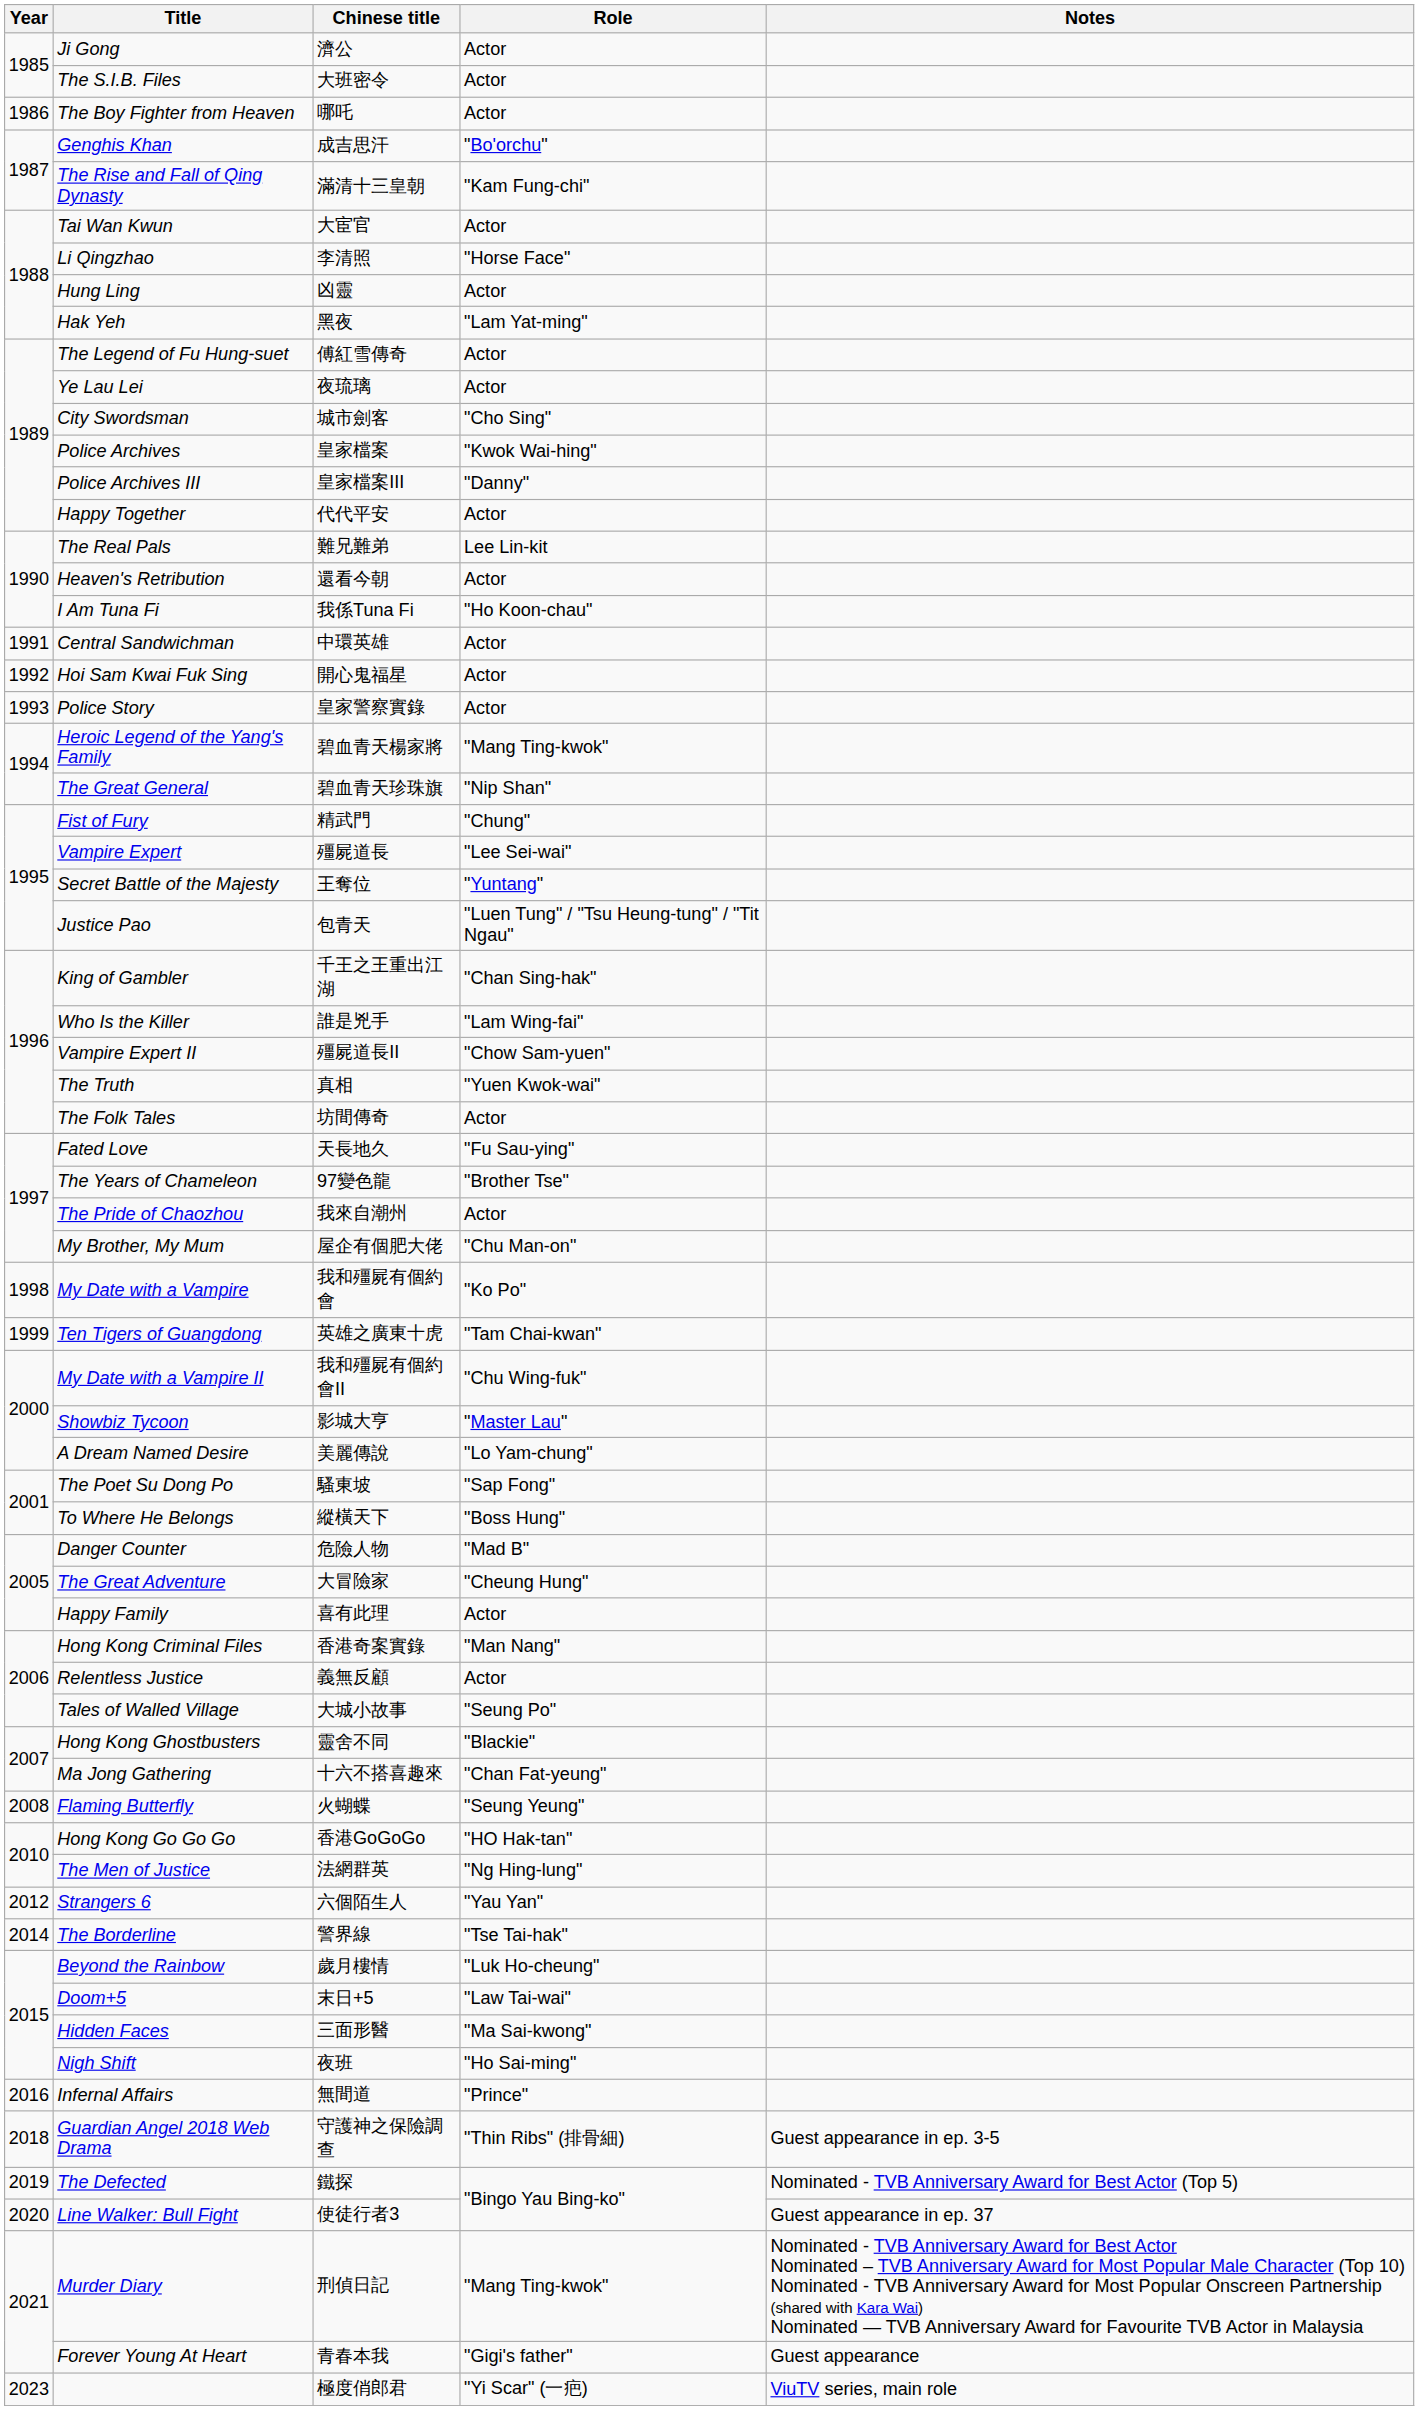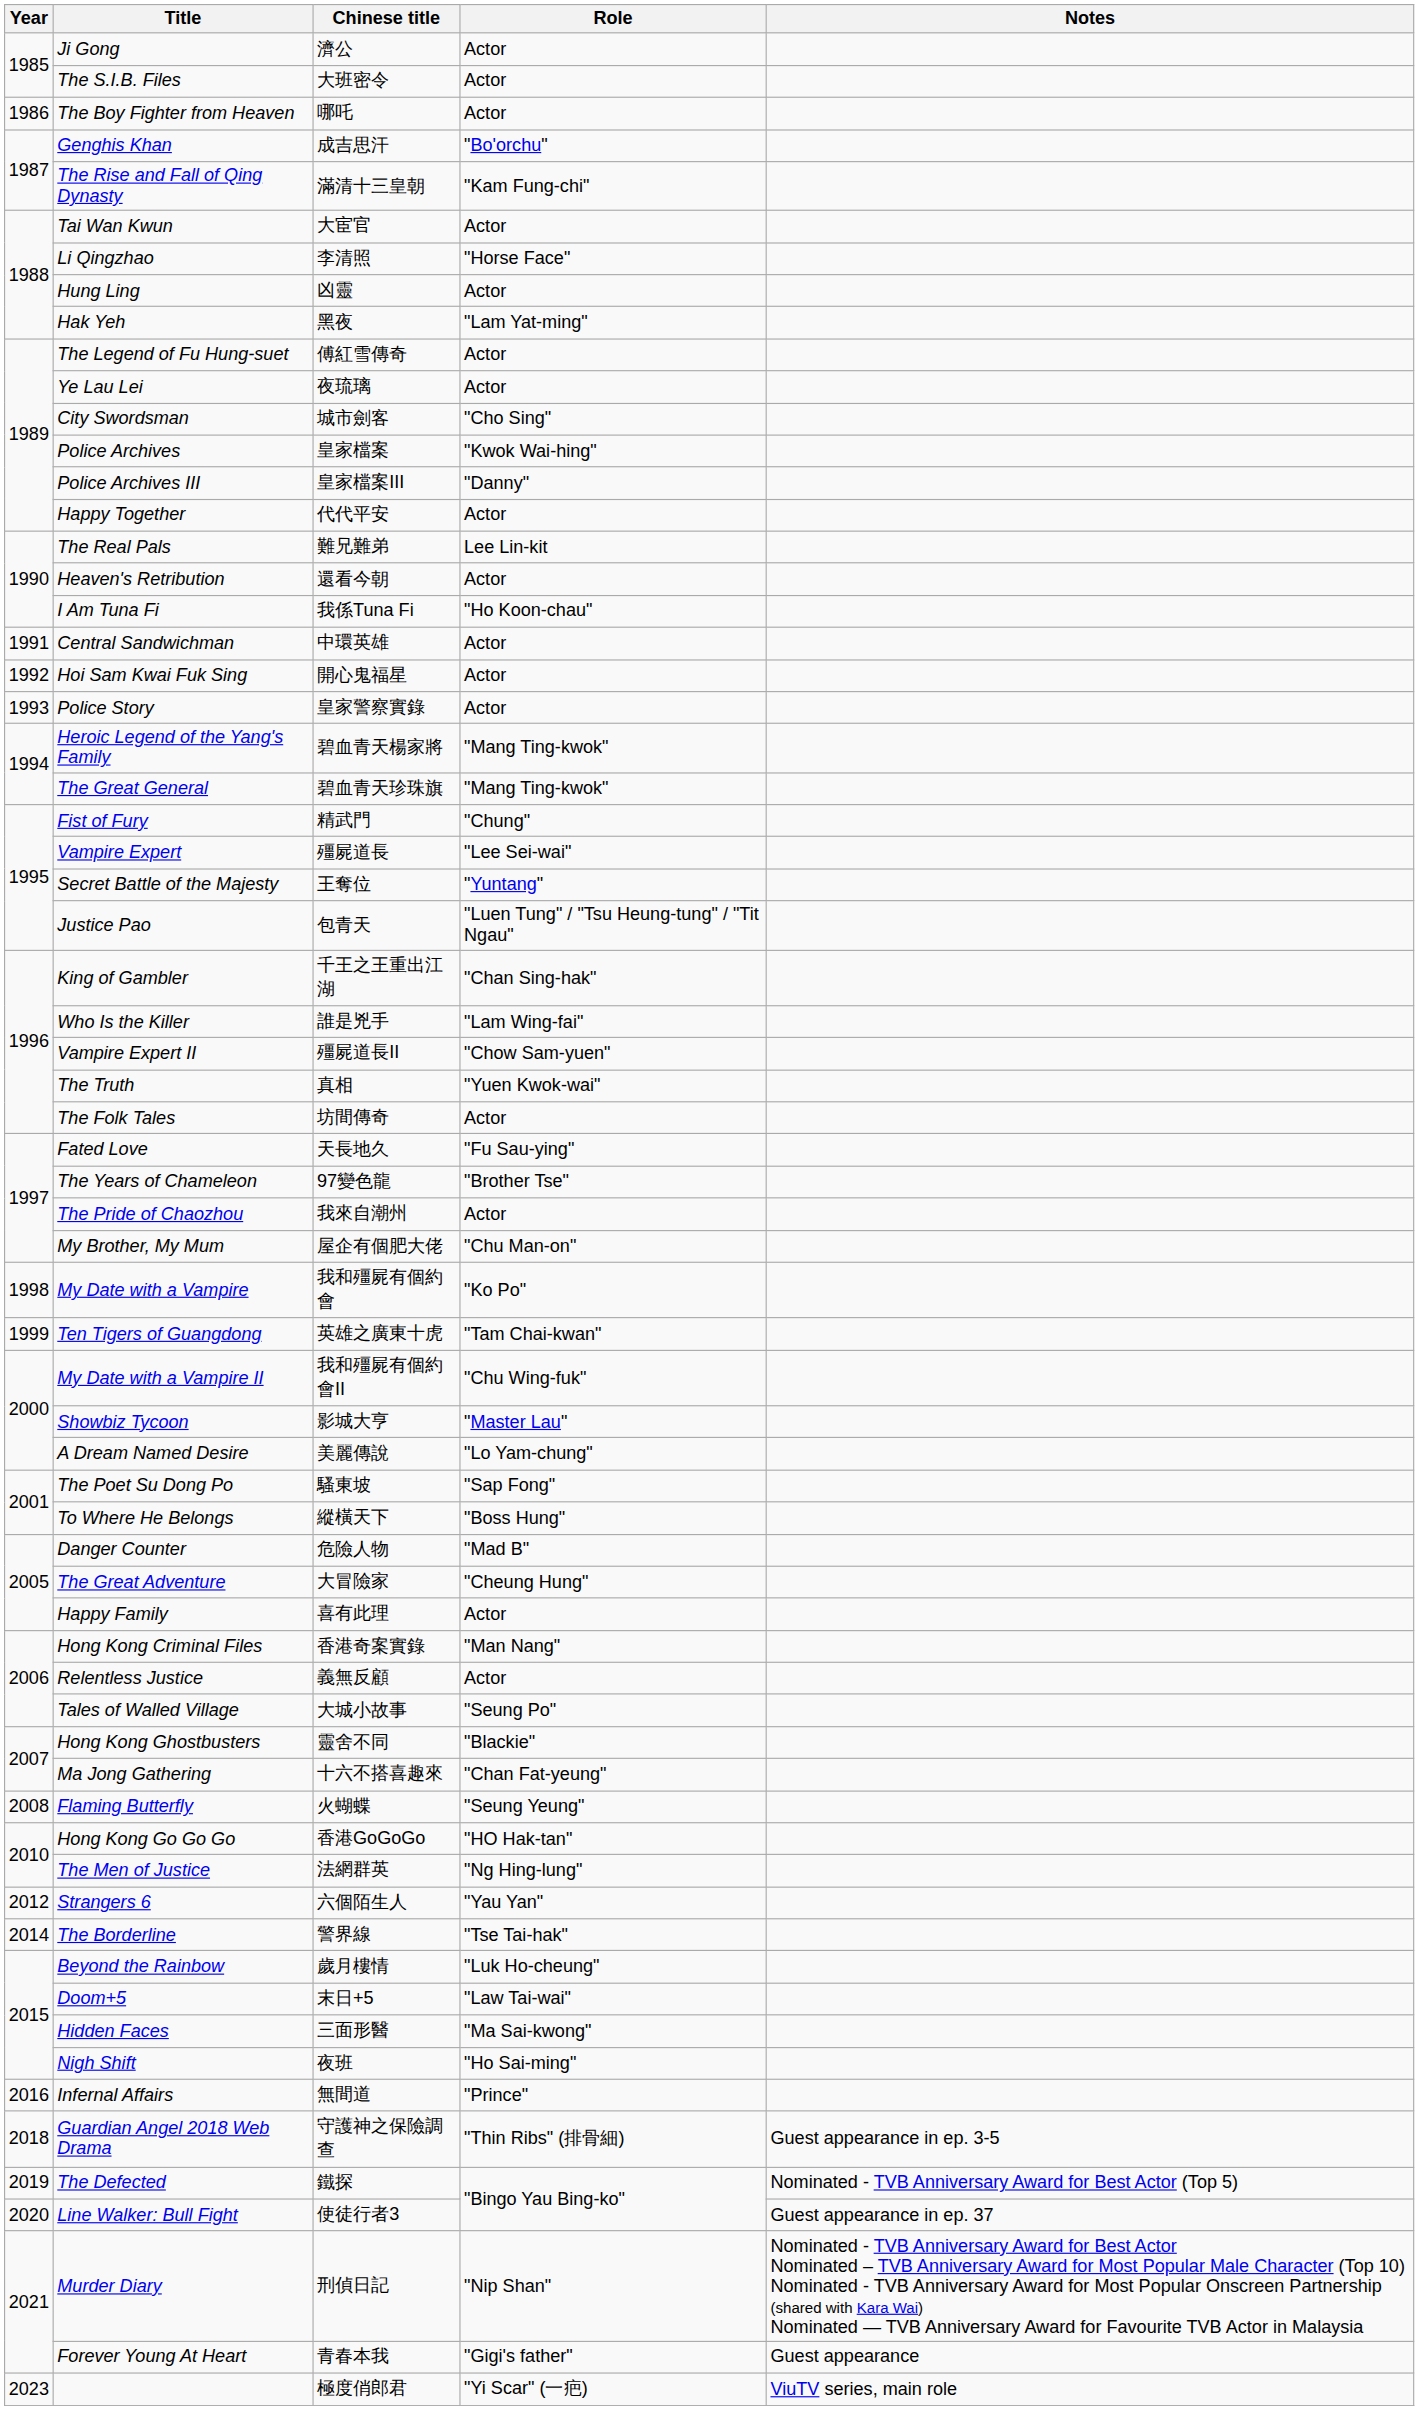The Great General | Role: "Nip Shan" -> "Mang Ting-kwok"
Murder Diary | Role: "Mang Ting-kwok" -> "Nip Shan"
